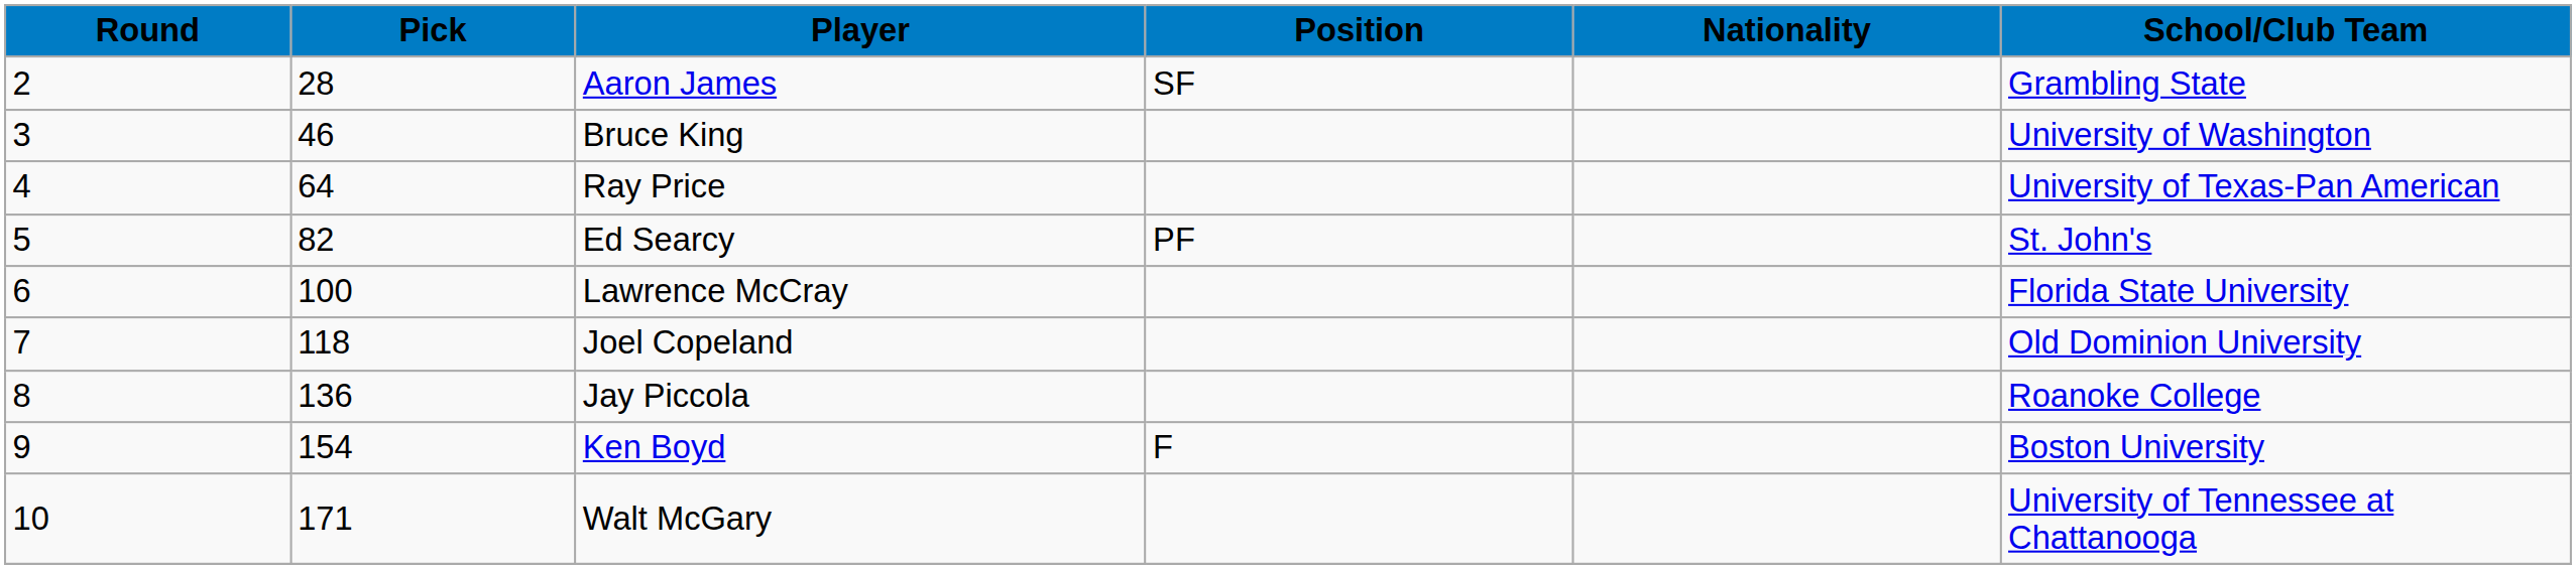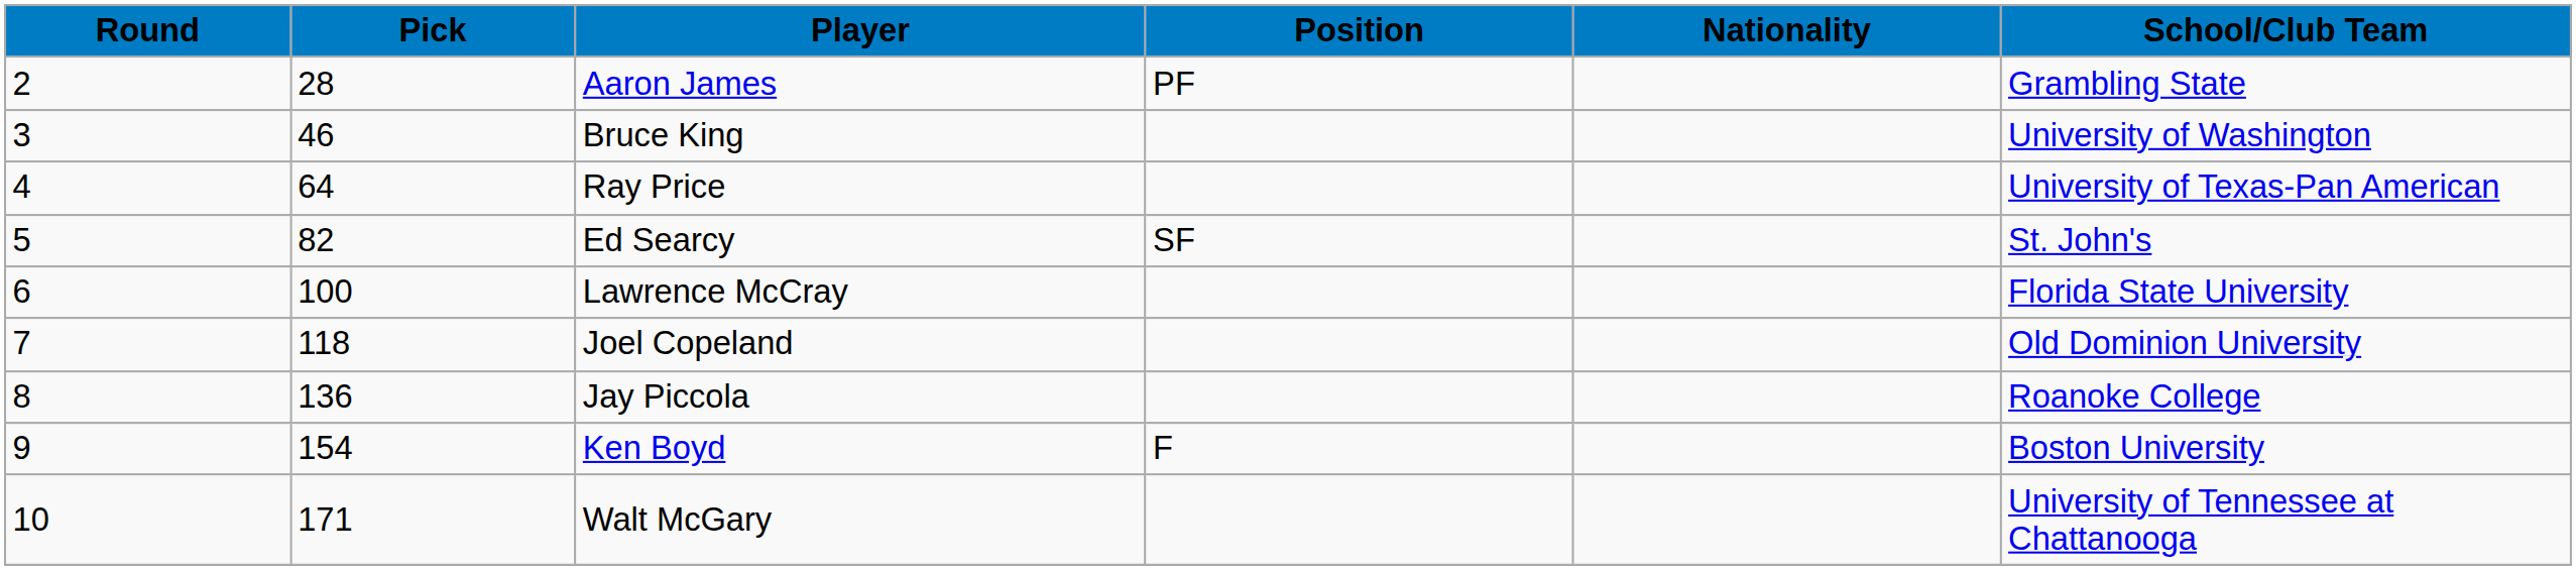Aaron James | Position: SF -> PF
Ed Searcy | Position: PF -> SF
